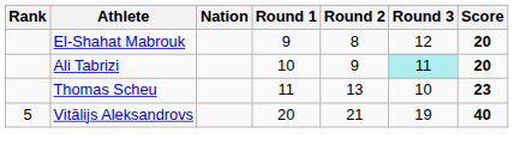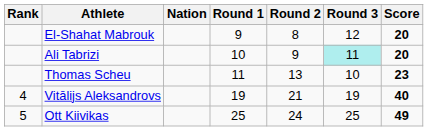Vitālijs Aleksandrovs | Rank: 5 -> 4
Vitālijs Aleksandrovs | Round 1: 20 -> 19
+ row: 5 | Ott Kiivikas | 25 | 24 | 25 | 49
